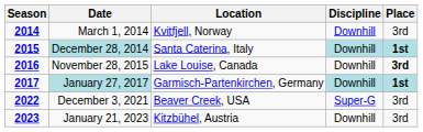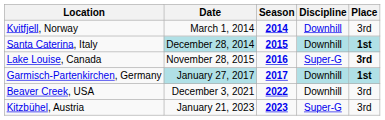columns swapped: Season <-> Location
November 28, 2015 | Discipline: Downhill -> Super-G
December 3, 2021 | Discipline: Super-G -> Downhill
January 21, 2023 | Discipline: Downhill -> Super-G
